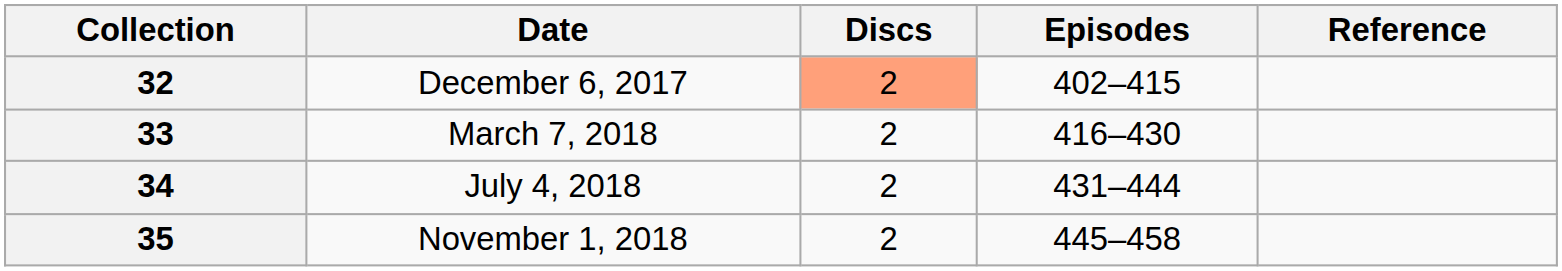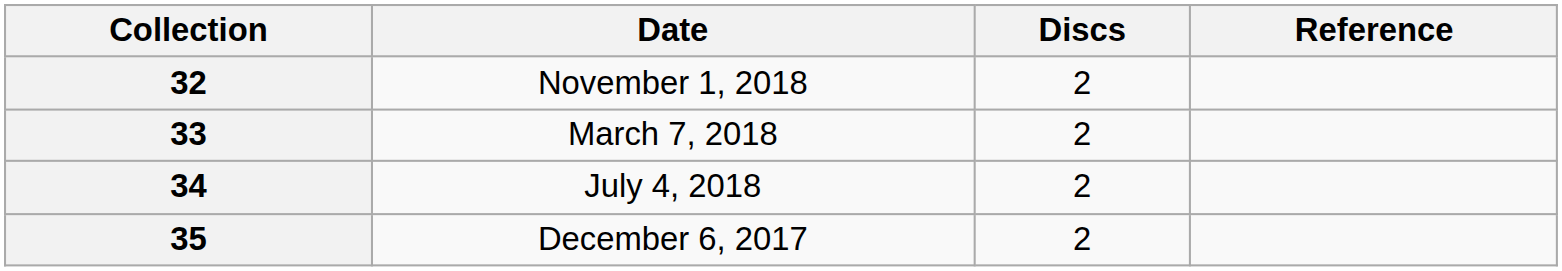- column: Episodes | 402–415 | 416–430 | 431–444 | 445–458
32 | Date: December 6, 2017 -> November 1, 2018
32 | Discs: lightsalmon background -> no background
35 | Date: November 1, 2018 -> December 6, 2017
